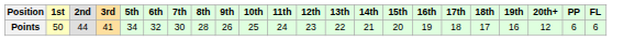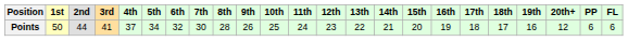+ column: 4th | 37
